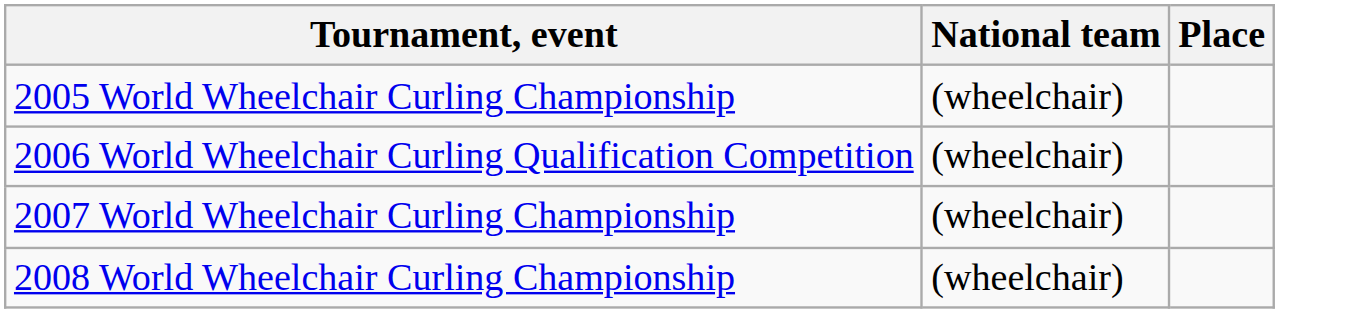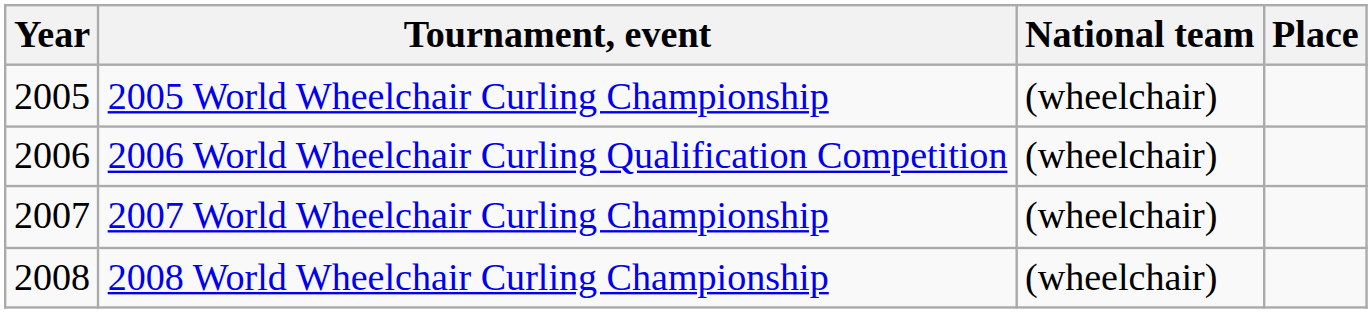+ column: Year | 2005 | 2006 | 2007 | 2008
